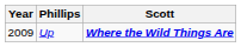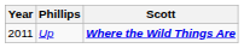Up | Year: 2009 -> 2011
